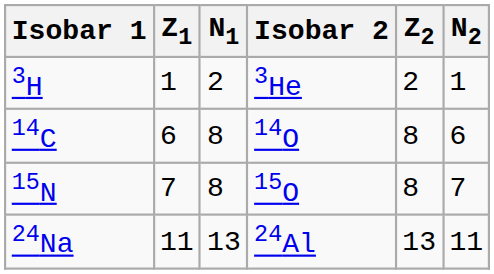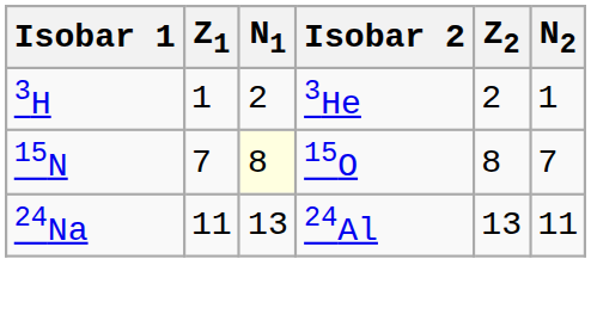- row: 14C | 6 | 8 | 14O | 8 | 6
15O | N1: no background -> lightyellow background
